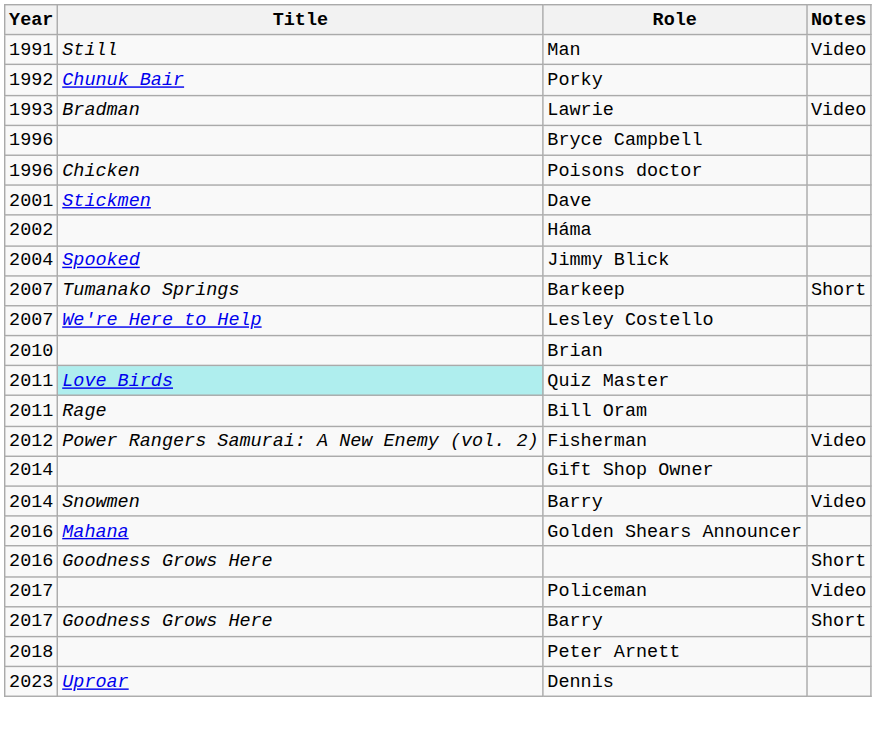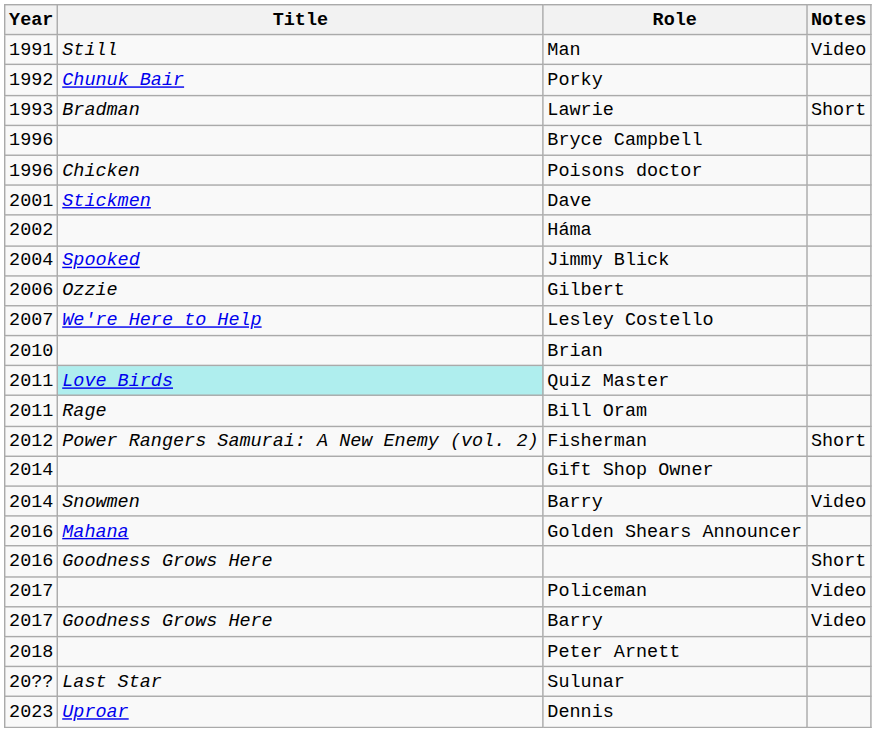Lawrie | Notes: Video -> Short
+ row: 2006 | Ozzie | Gilbert
- row: 2007 | Tumanako Springs | Barkeep | Short
Fisherman | Notes: Video -> Short
2017 / Barry | Notes: Short -> Video
+ row: 20?? | Last Star | Sulunar
